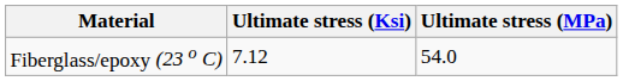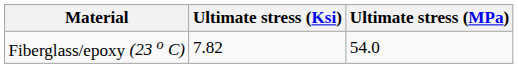Fiberglass/epoxy (23 o C) | Ultimate stress (Ksi): 7.12 -> 7.82
